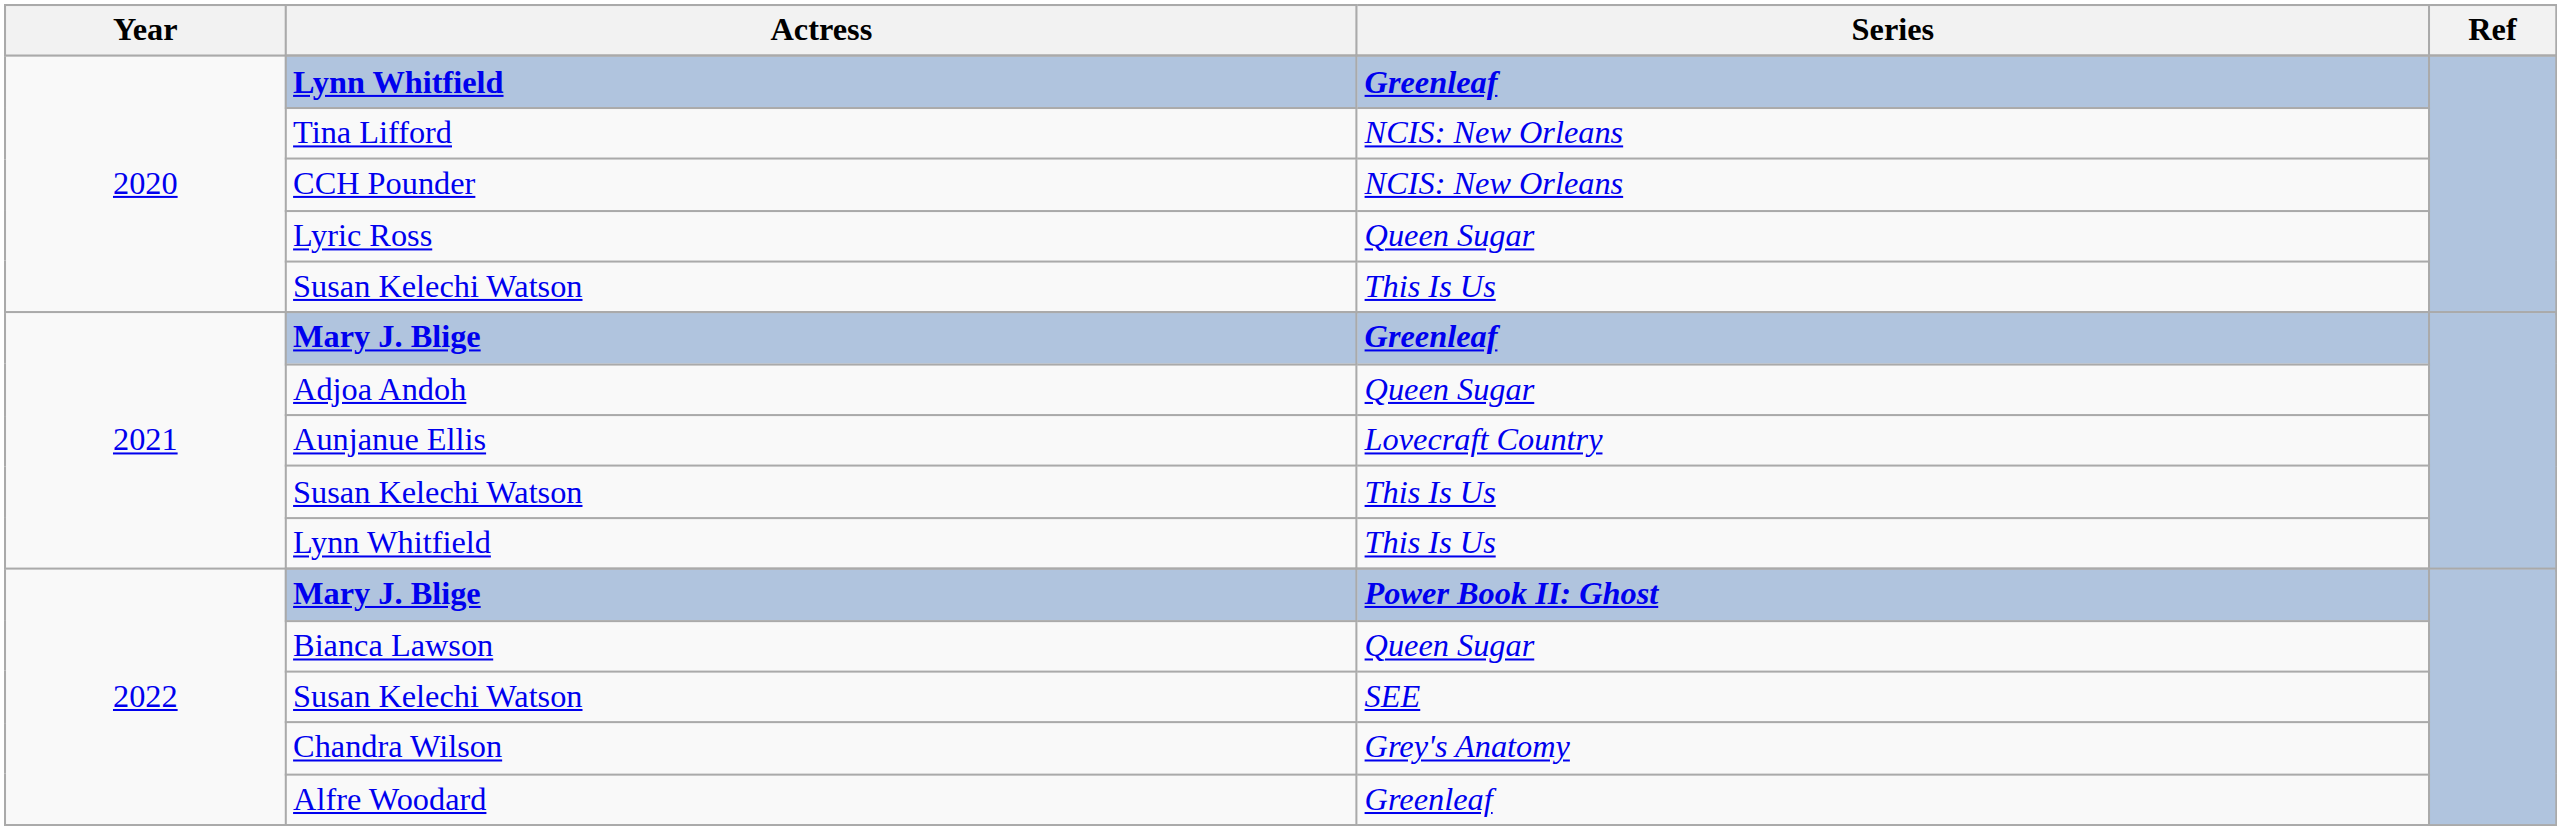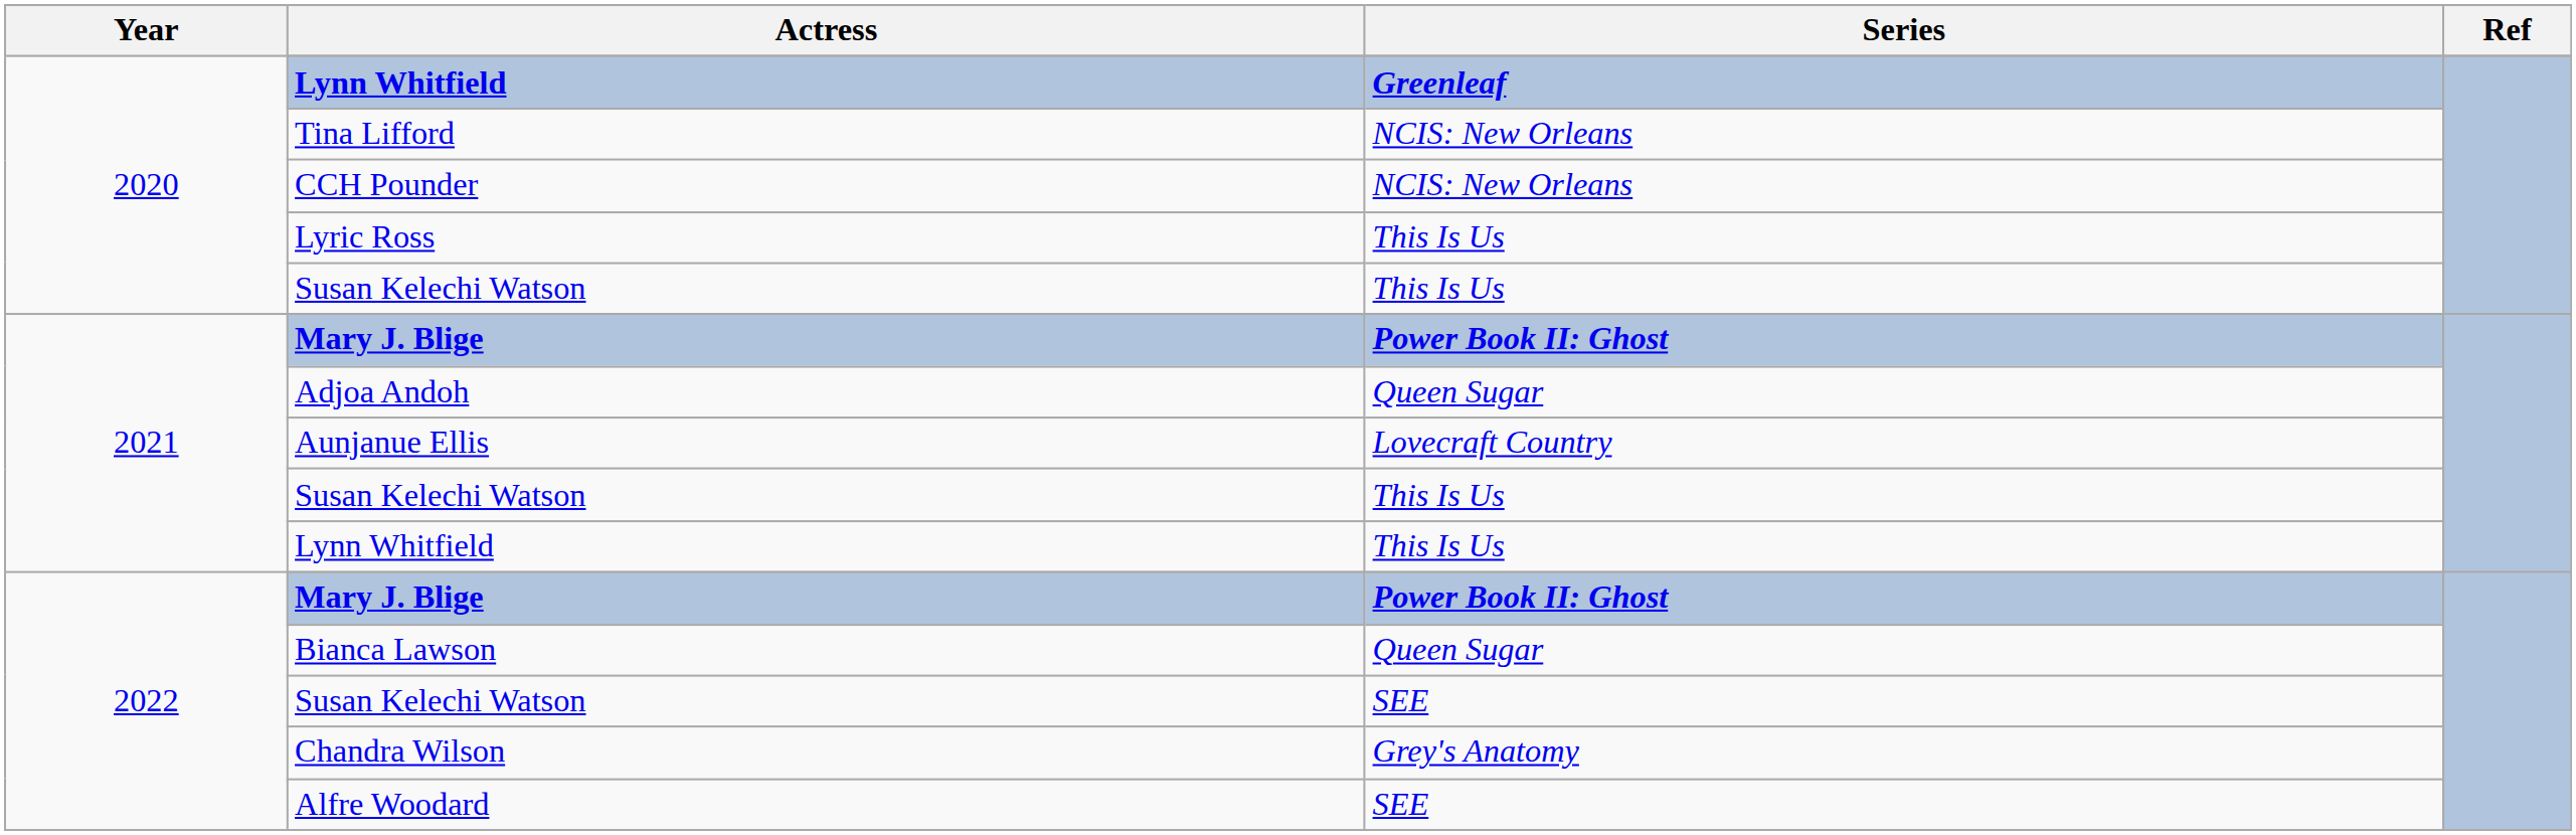Lyric Ross | Series: Queen Sugar -> This Is Us
2021 / Mary J. Blige | Series: Greenleaf -> Power Book II: Ghost
Alfre Woodard | Series: Greenleaf -> SEE
